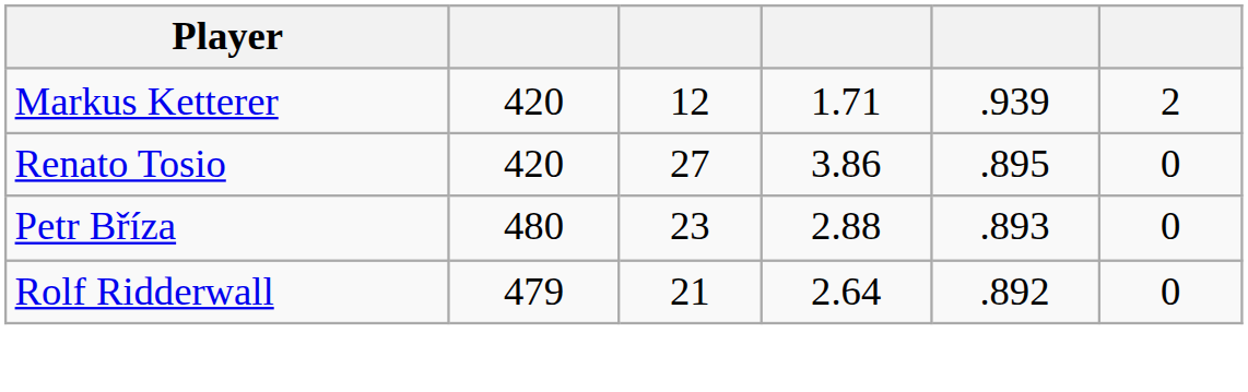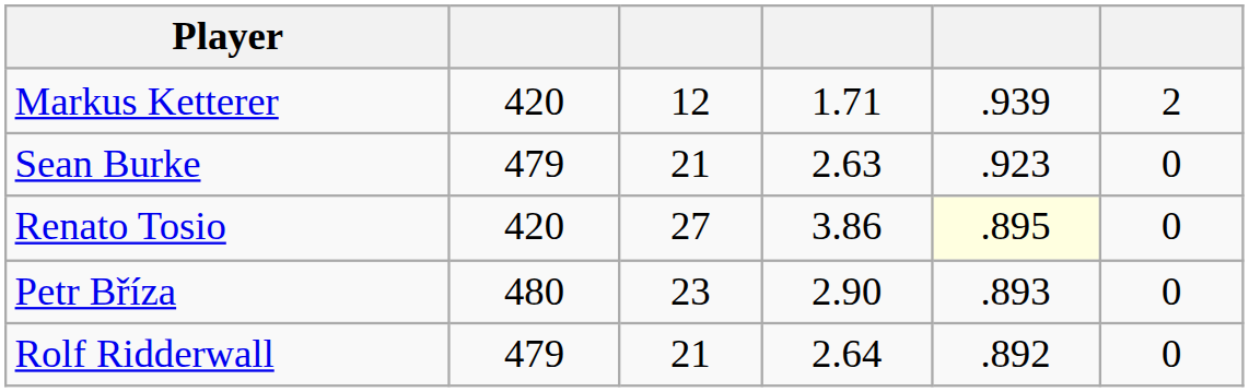+ row: Sean Burke | 479 | 21 | 2.63 | .923 | 0
Renato Tosio | column 5: no background -> lightyellow background
Petr Bříza | column 4: 2.88 -> 2.90
